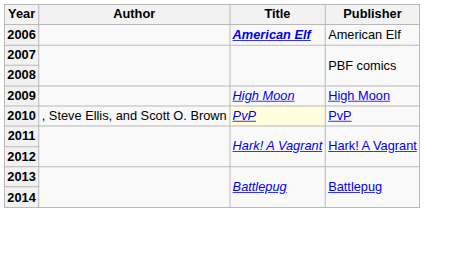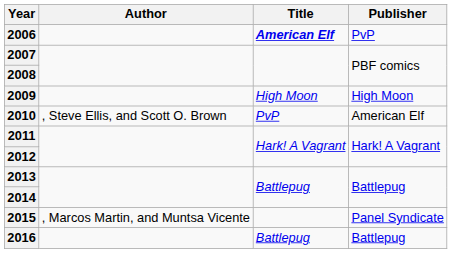2006 | Publisher: American Elf -> PvP
2010 | Title: lightyellow background -> no background
2010 | Publisher: PvP -> American Elf
+ row: 2015 | , Marcos Martin, and Muntsa Vicente | Panel Syndicate
+ row: 2016 | Battlepug | Battlepug
